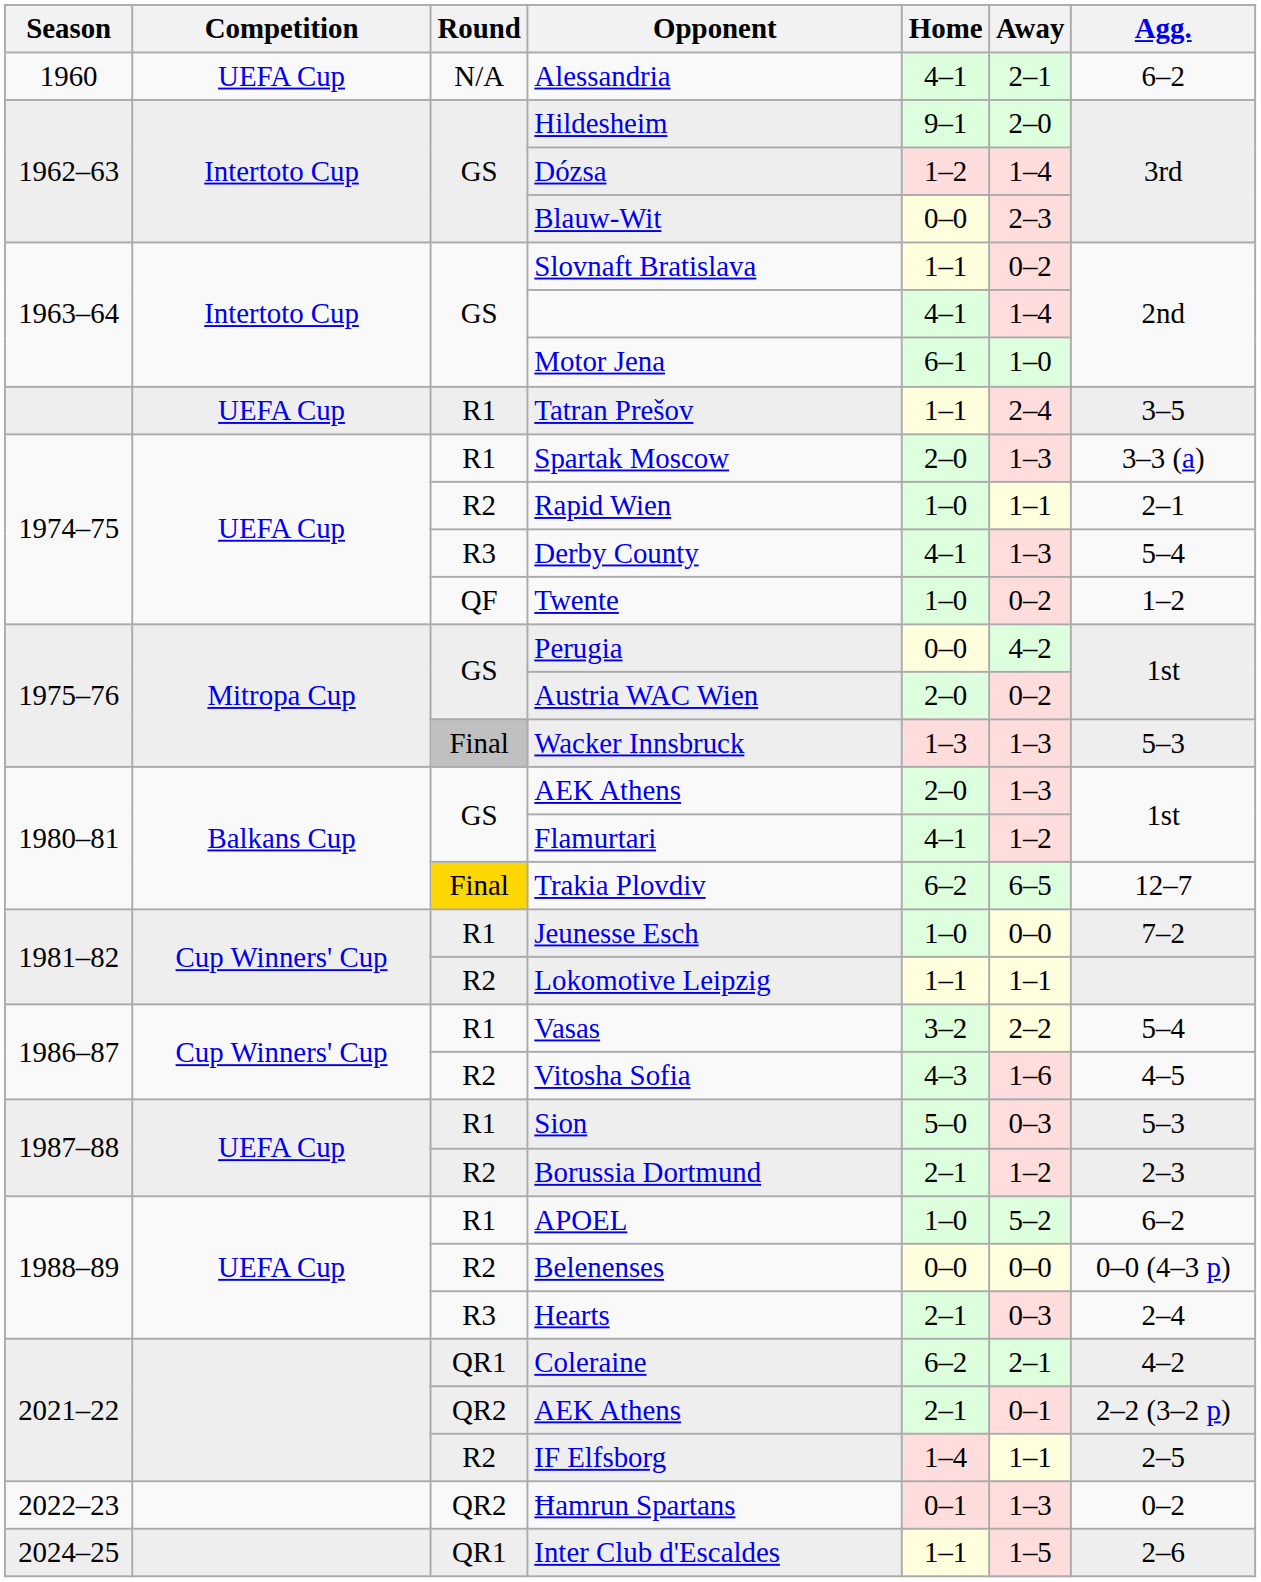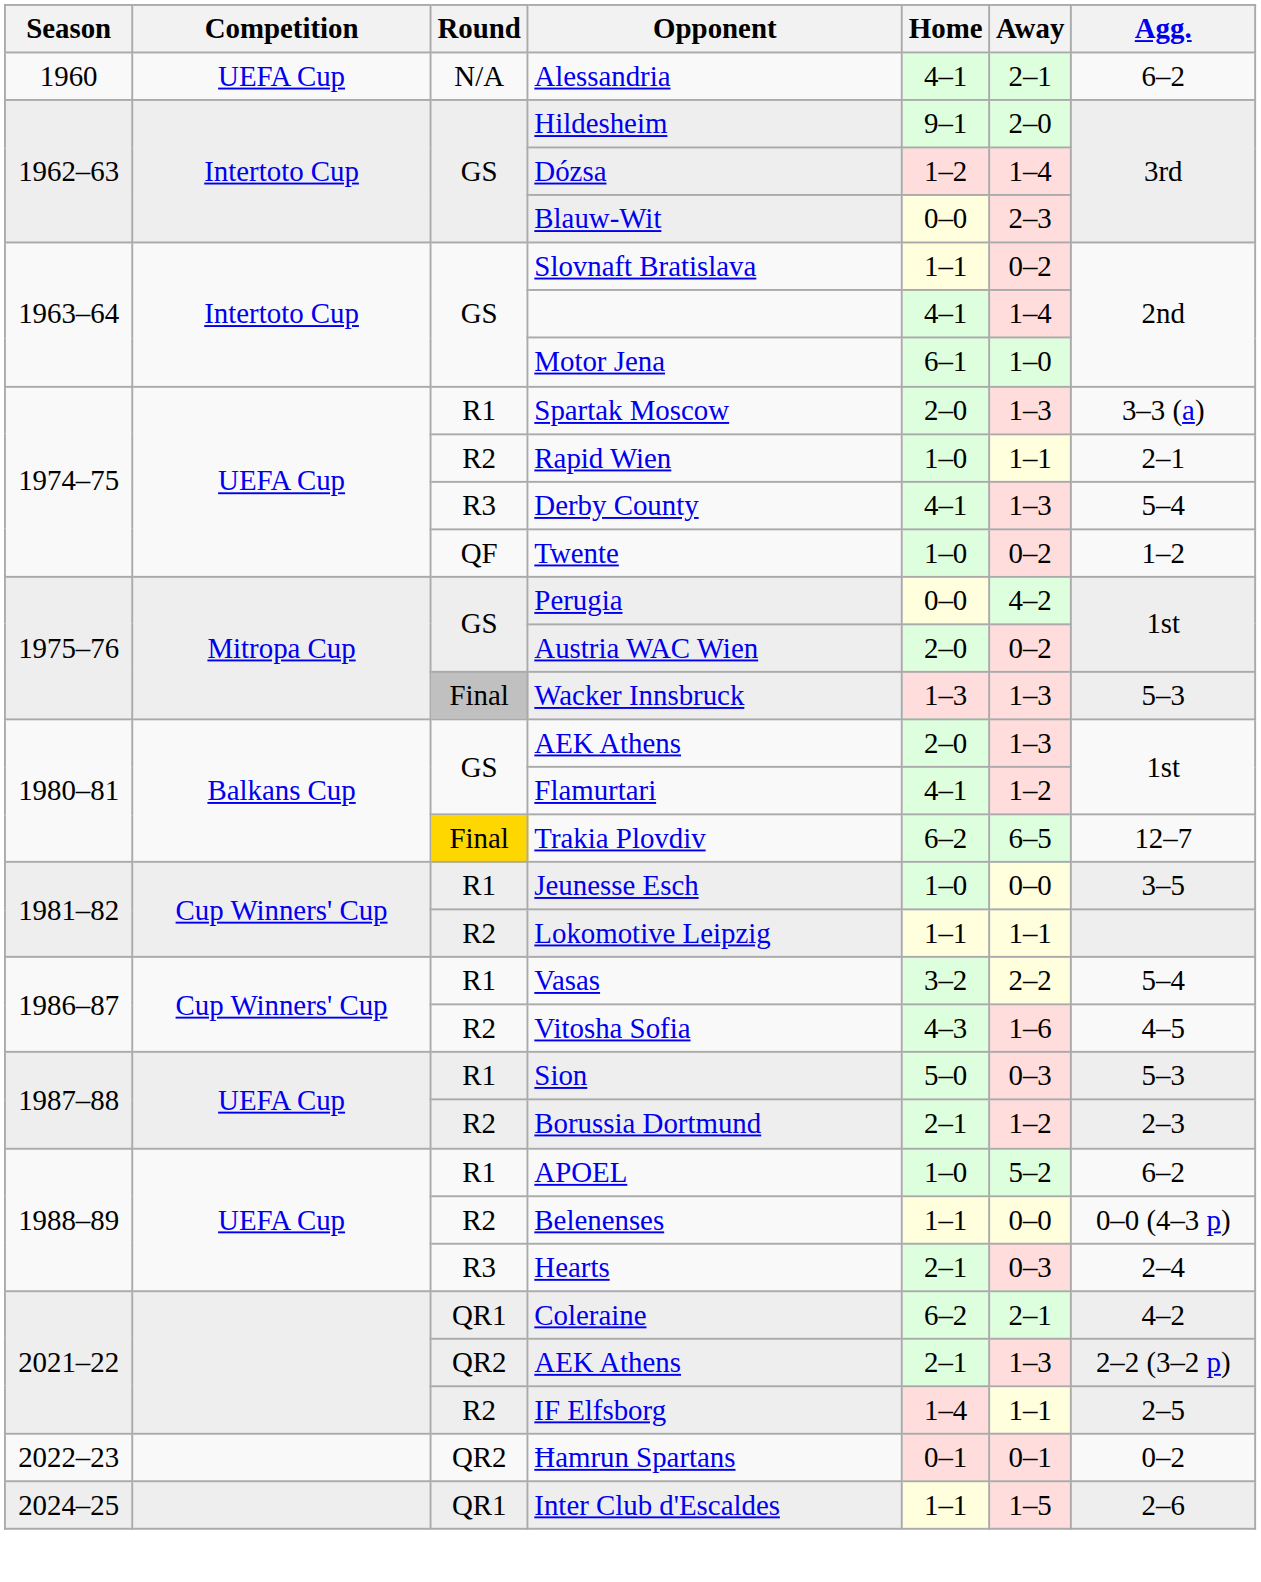- row: UEFA Cup | R1 | Tatran Prešov | 1–1 | 2–4 | 3–5
Jeunesse Esch | Agg.: 7–2 -> 3–5
Belenenses | Home: 0–0 -> 1–1
2021–22 / AEK Athens | Away: 0–1 -> 1–3
Ħamrun Spartans | Away: 1–3 -> 0–1
